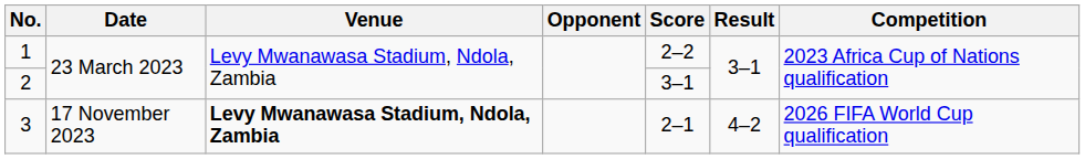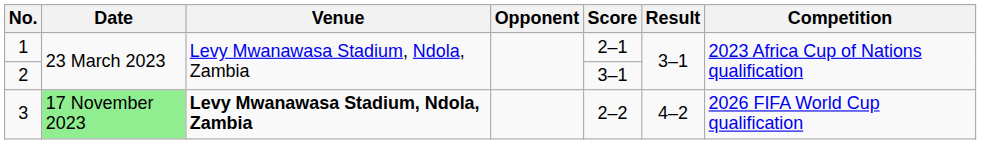1 | Score: 2–2 -> 2–1
3 | Date: no background -> lightgreen background
3 | Score: 2–1 -> 2–2
